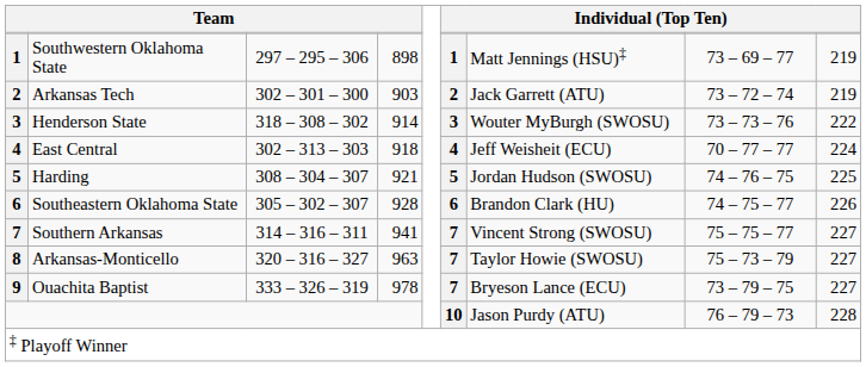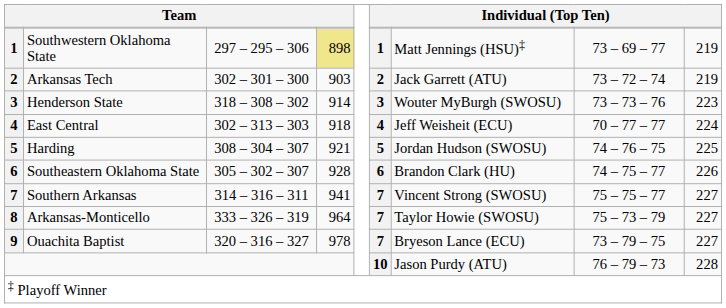Southwestern Oklahoma State | column 4: no background -> khaki background
Henderson State | column 9: 222 -> 223
Arkansas-Monticello | column 3: 320 – 316 – 327 -> 333 – 326 – 319
Arkansas-Monticello | column 4: 963 -> 964
Ouachita Baptist | column 3: 333 – 326 – 319 -> 320 – 316 – 327
